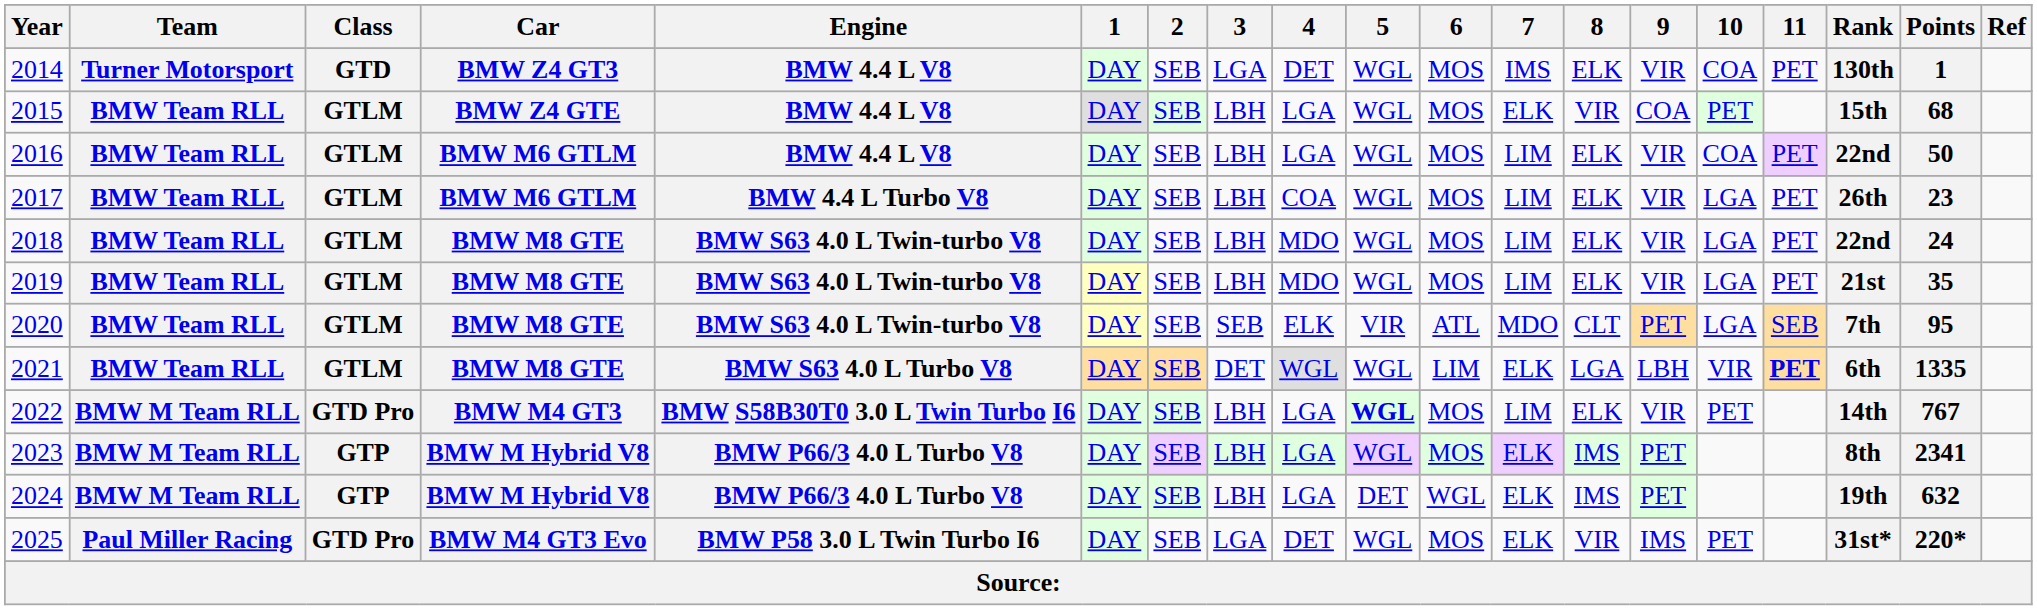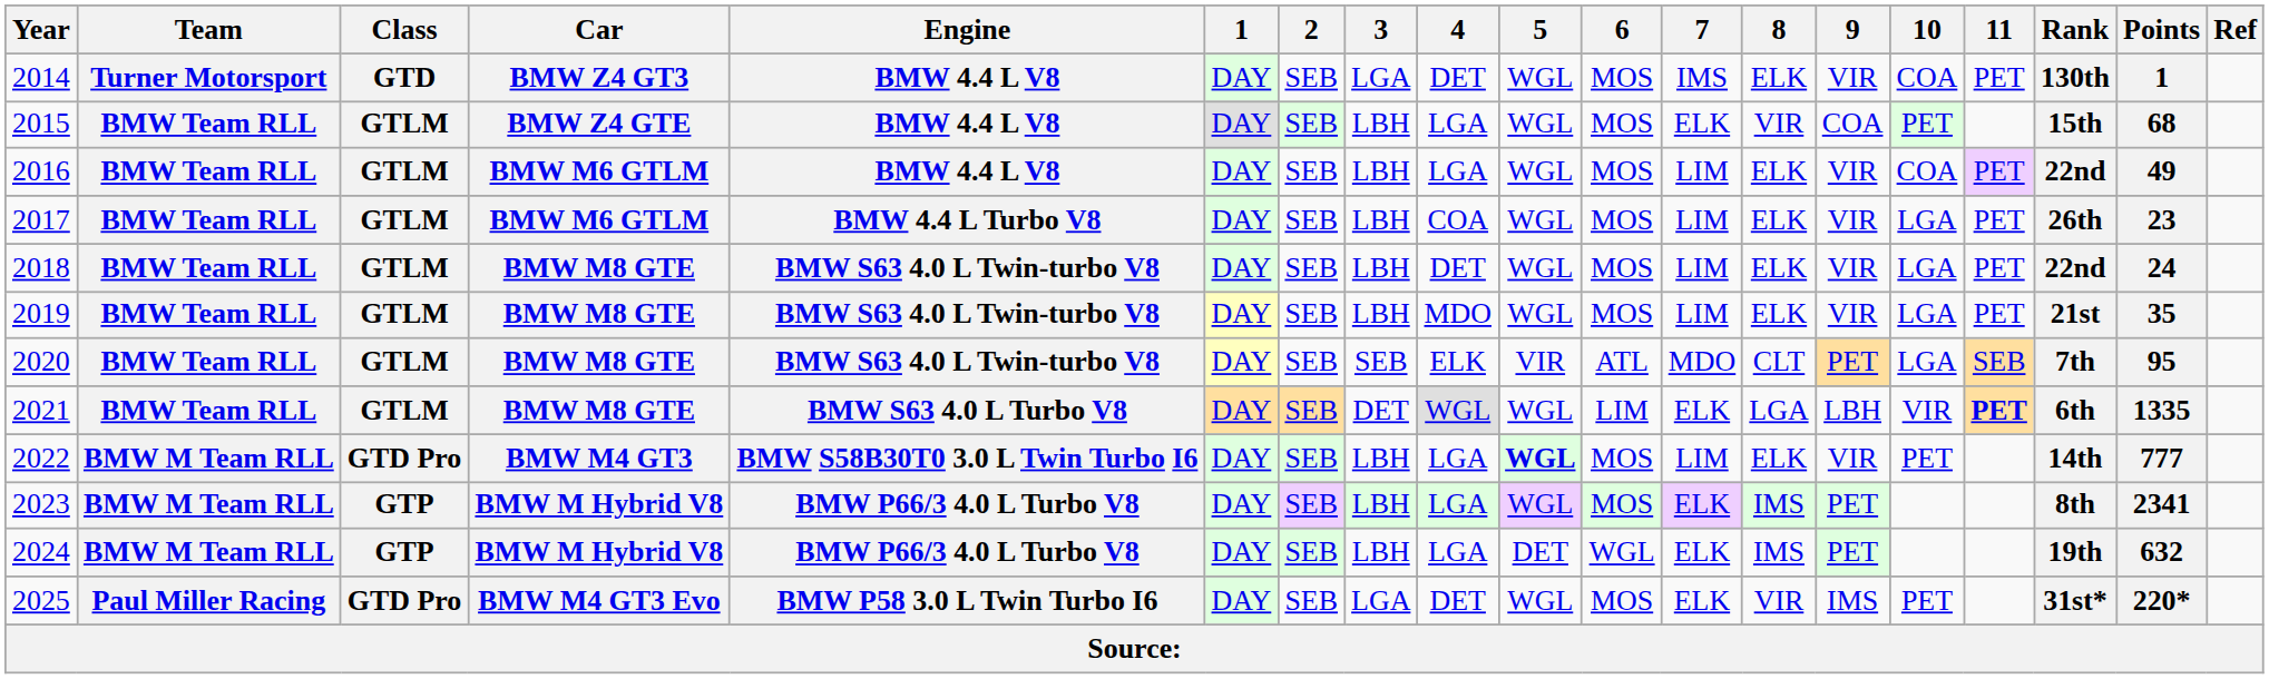2016 | Points: 50 -> 49
2018 | 4: MDO -> DET
2022 | Points: 767 -> 777
